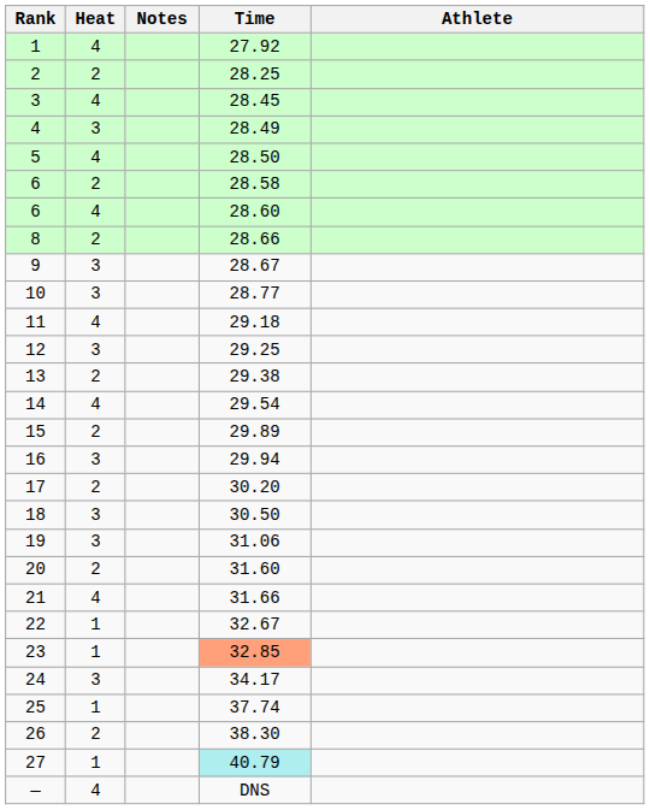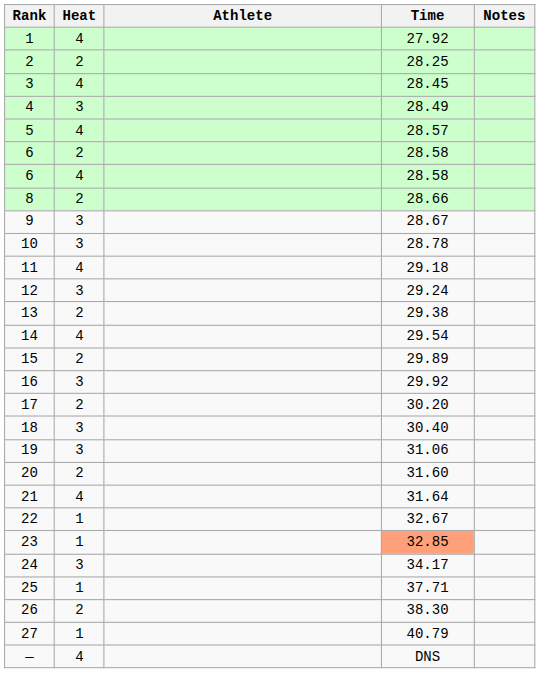columns swapped: Athlete <-> Notes
5 | Time: 28.50 -> 28.57
6 / 4 | Time: 28.60 -> 28.58
10 | Time: 28.77 -> 28.78
12 | Time: 29.25 -> 29.24
16 | Time: 29.94 -> 29.92
18 | Time: 30.50 -> 30.40
21 | Time: 31.66 -> 31.64
25 | Time: 37.74 -> 37.71
27 | Time: paleturquoise background -> no background
